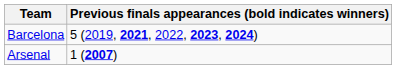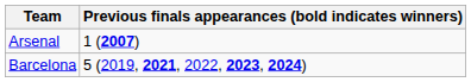rows swapped: Arsenal <-> Barcelona
